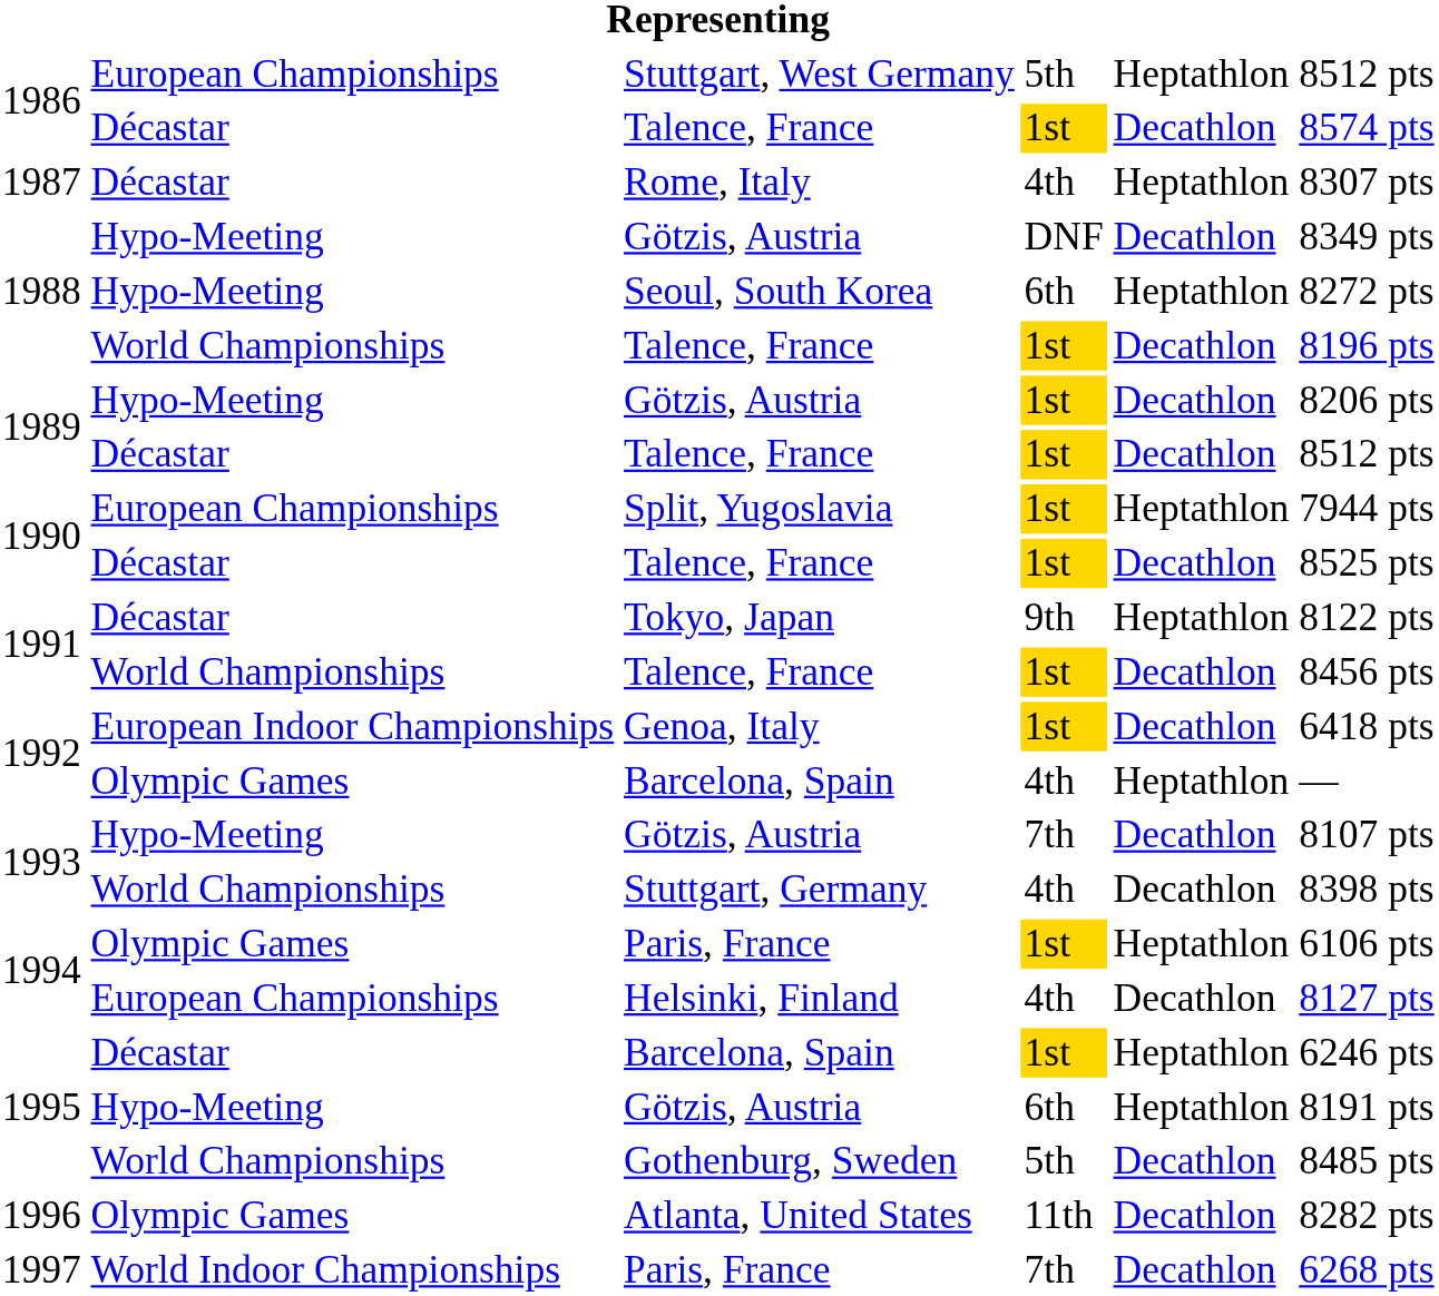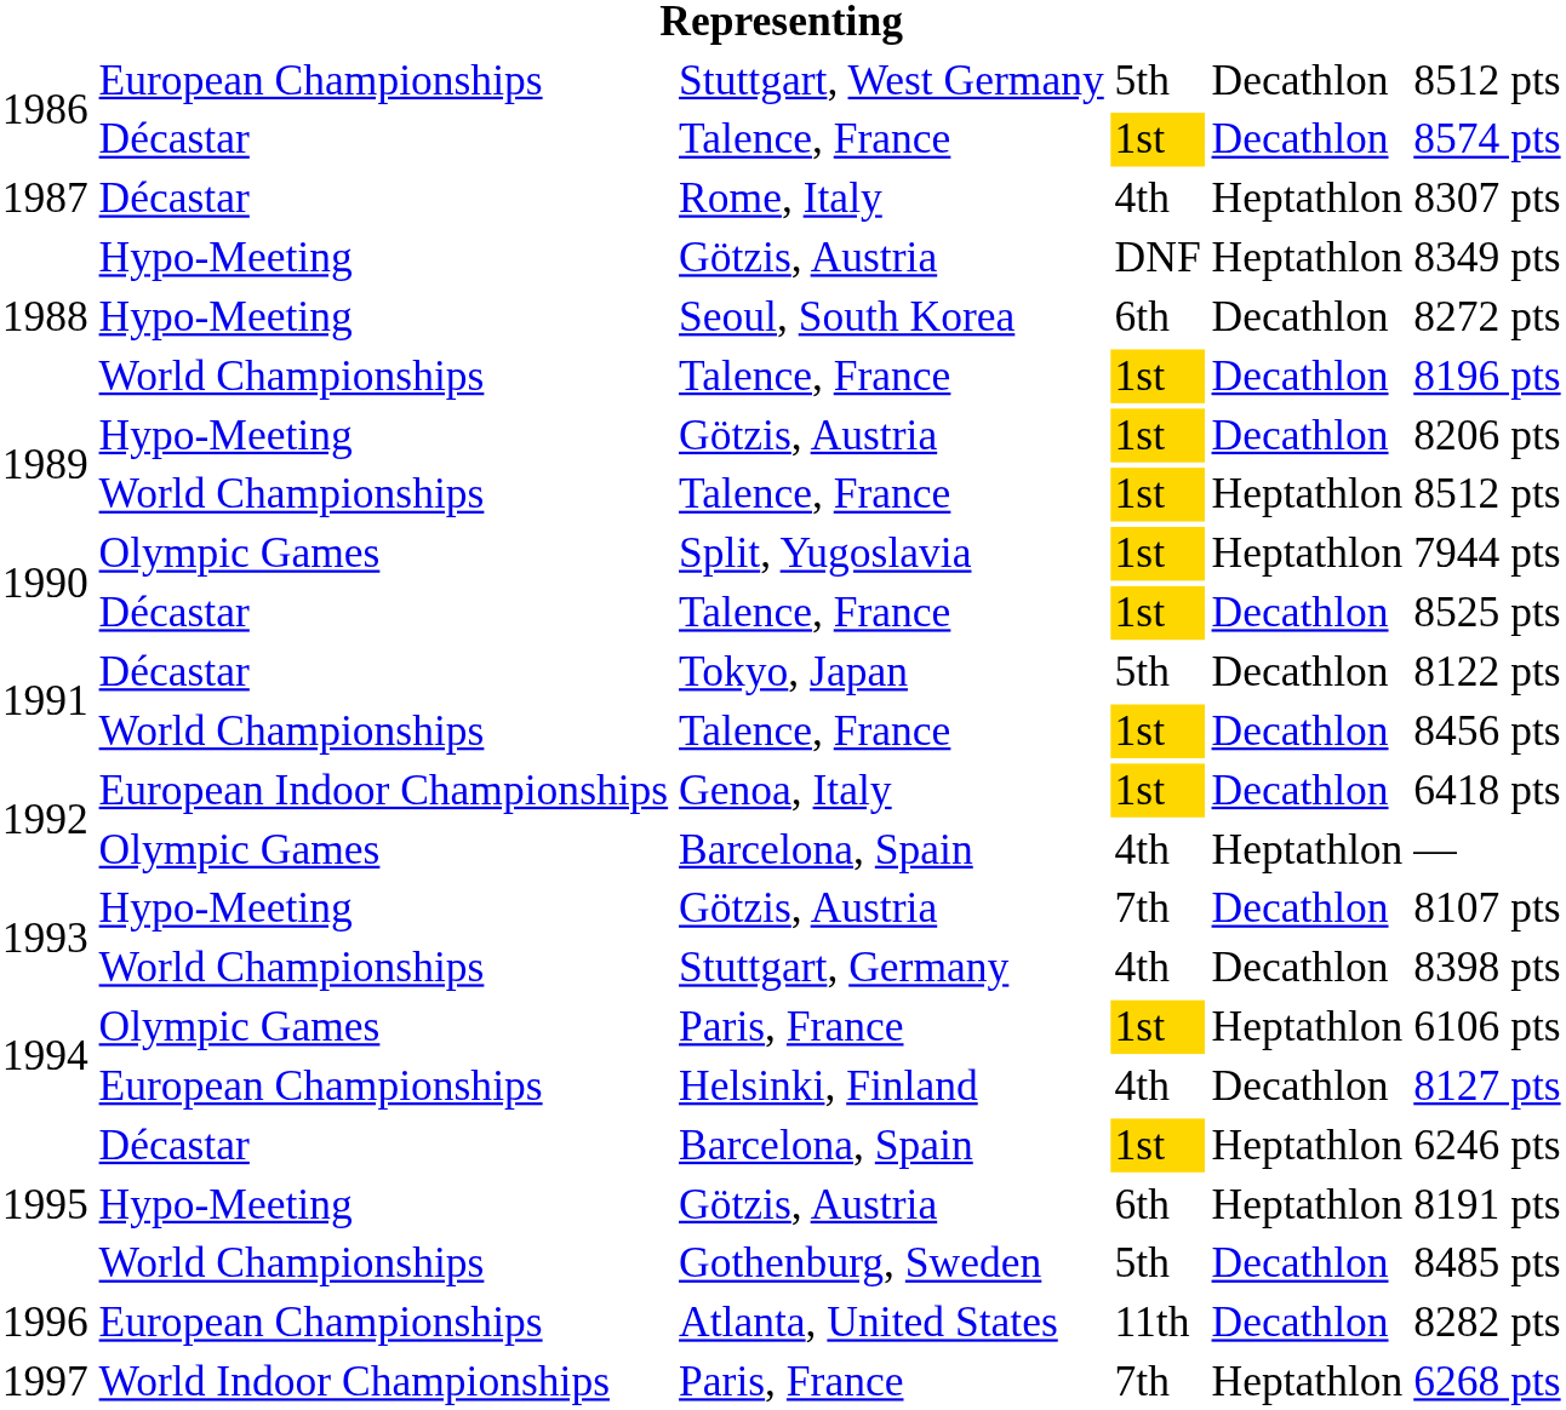Stuttgart, West Germany | column 5: Heptathlon -> Decathlon
1988 / Götzis, Austria | column 5: Decathlon -> Heptathlon
Seoul, South Korea | column 5: Heptathlon -> Decathlon
1989 / Talence, France | column 2: Décastar -> World Championships
1989 / Talence, France | column 5: Decathlon -> Heptathlon
Split, Yugoslavia | column 2: European Championships -> Olympic Games
Tokyo, Japan | column 4: 9th -> 5th
Tokyo, Japan | column 5: Heptathlon -> Decathlon
Atlanta, United States | column 2: Olympic Games -> European Championships
1997 / Paris, France | column 5: Decathlon -> Heptathlon
